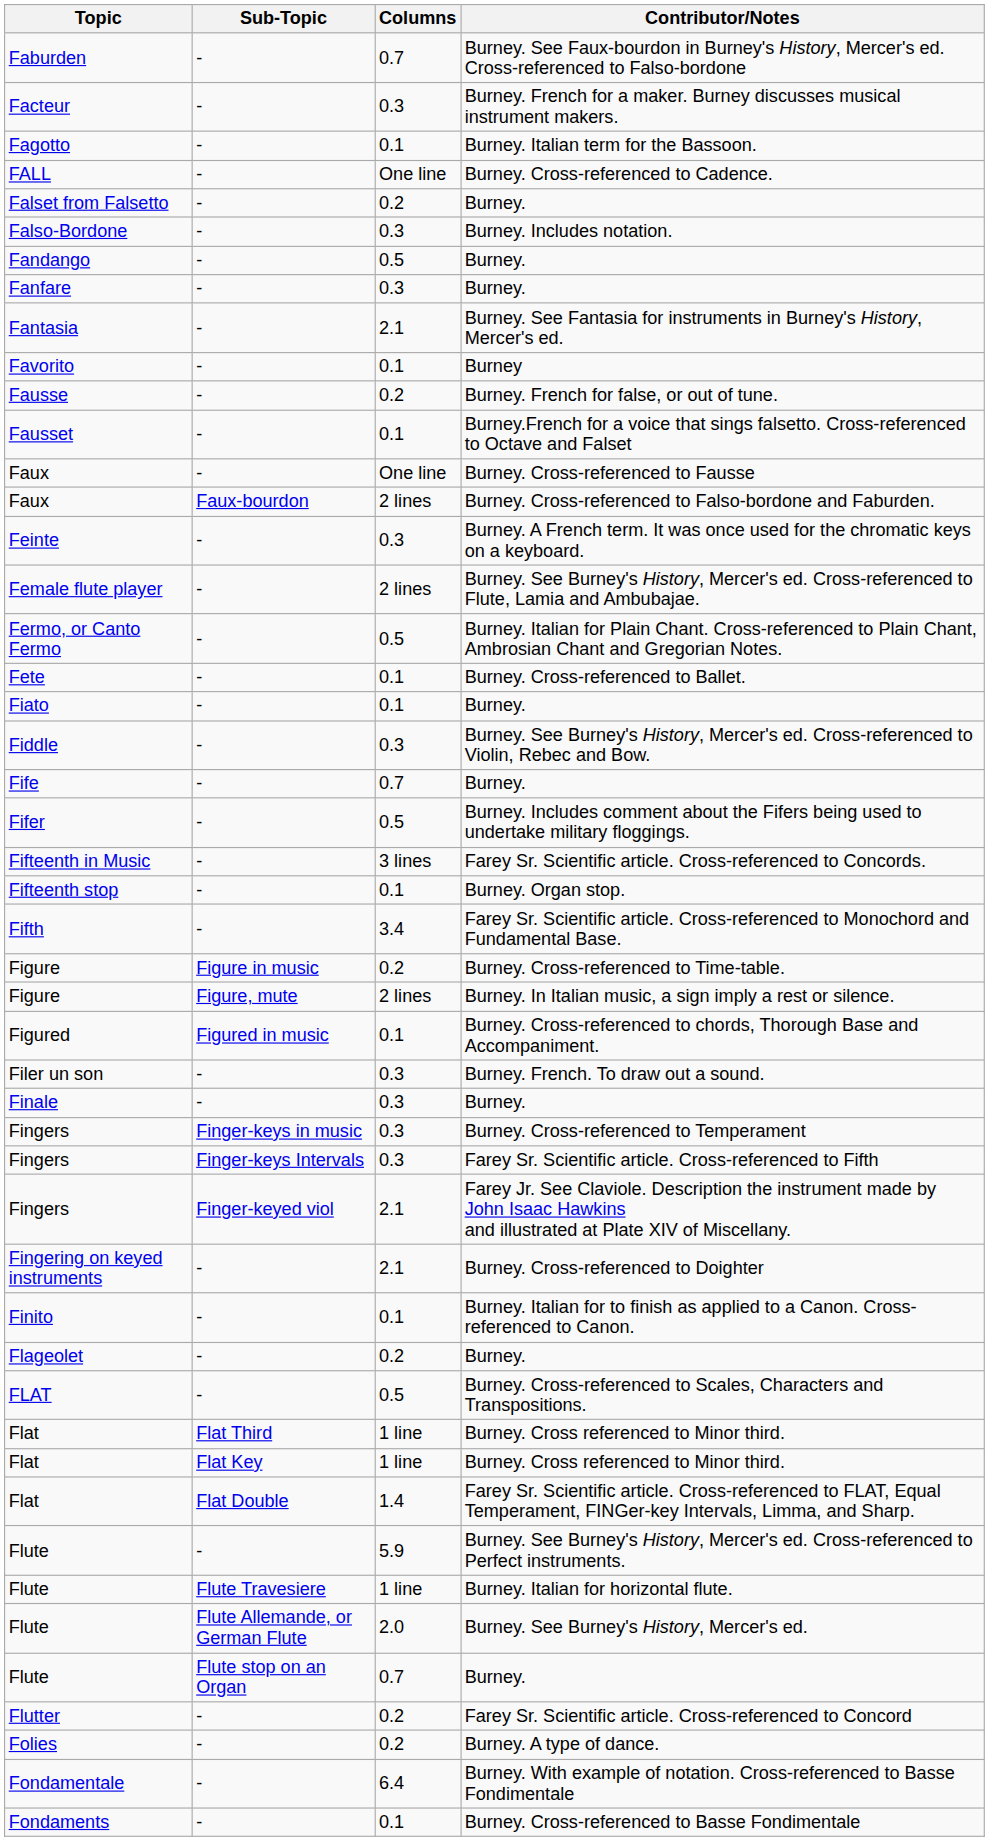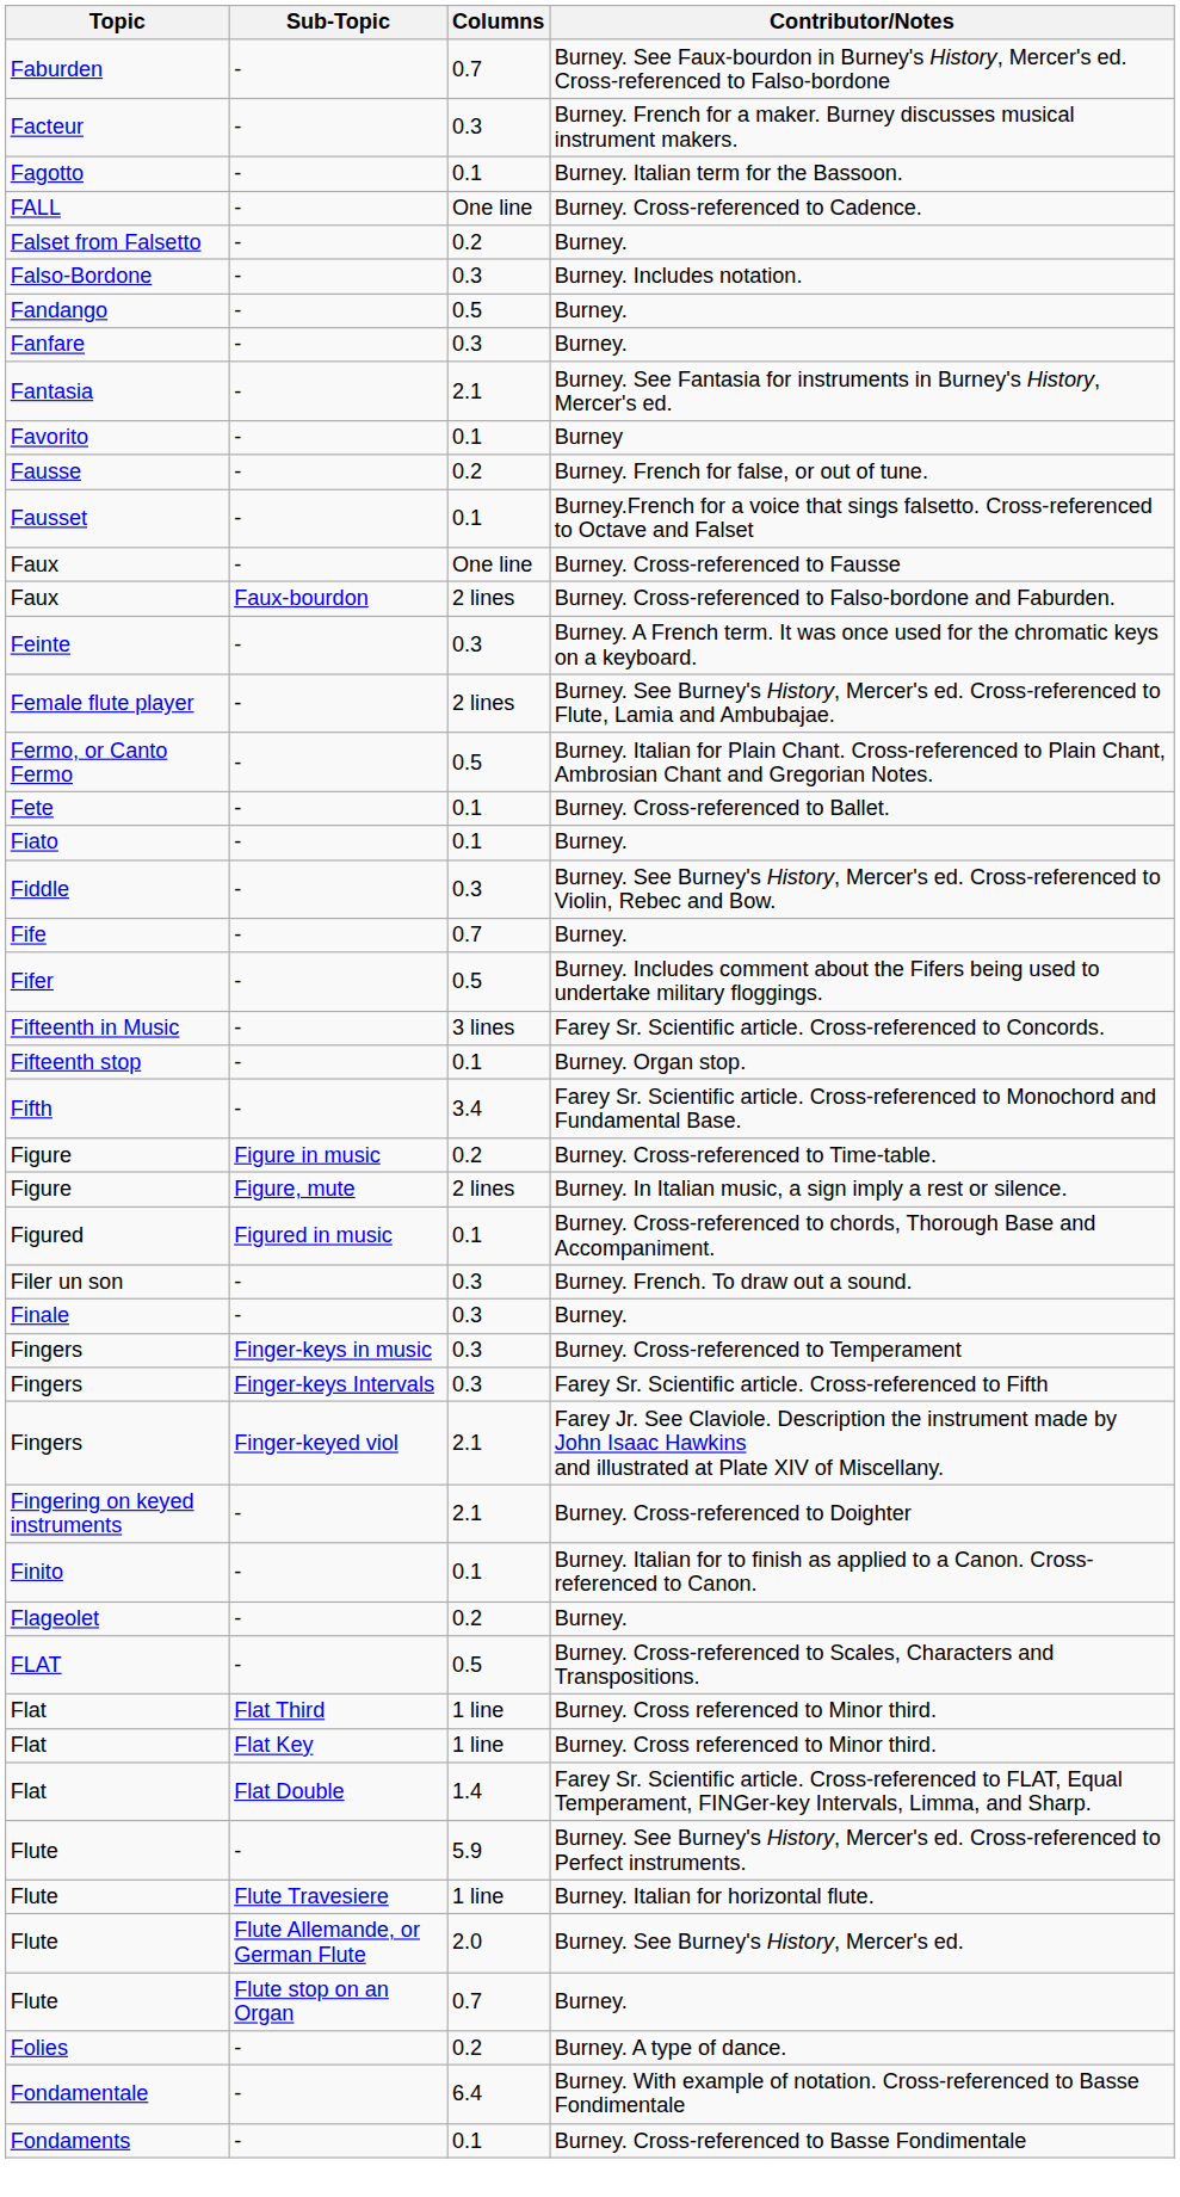- row: Flutter | - | 0.2 | Farey Sr. Scientific article. Cross-referenced to Concord
